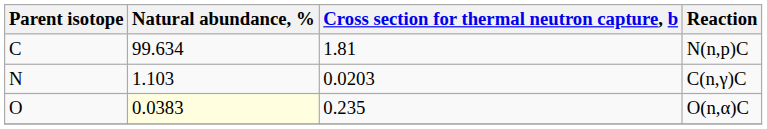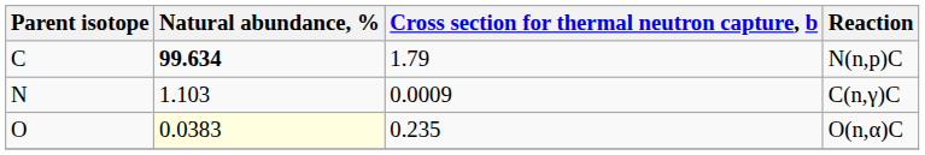N(n,p)C | Natural abundance, %: normal -> bold
N(n,p)C | Cross section for thermal neutron capture, b: 1.81 -> 1.79
C(n,γ)C | Cross section for thermal neutron capture, b: 0.0203 -> 0.0009
